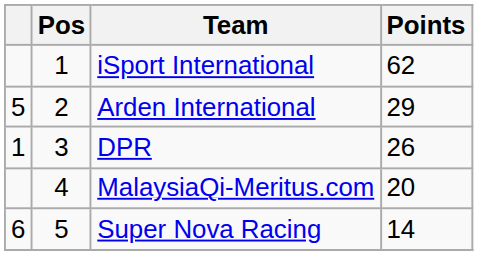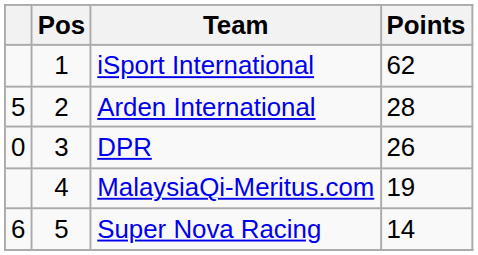Arden International | Points: 29 -> 28
DPR | column 1: 1 -> 0
MalaysiaQi-Meritus.com | Points: 20 -> 19
